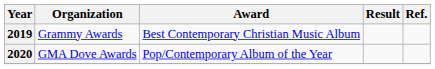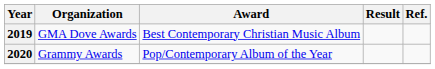2019 | Organization: Grammy Awards -> GMA Dove Awards
2020 | Organization: GMA Dove Awards -> Grammy Awards
